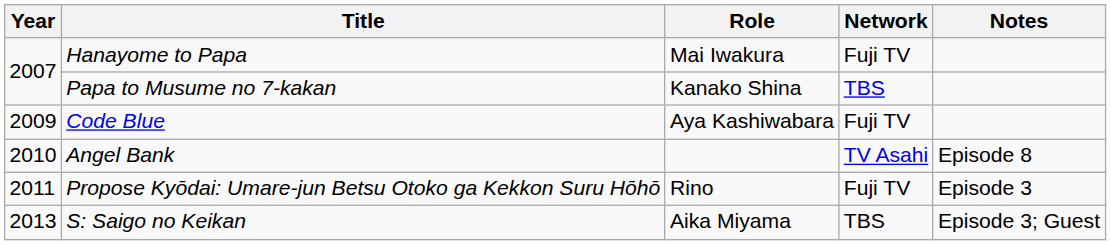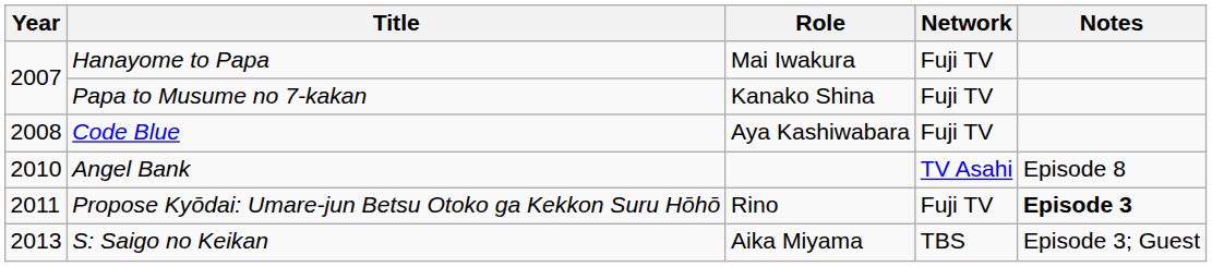Papa to Musume no 7-kakan | Network: TBS -> Fuji TV
Code Blue | Year: 2009 -> 2008
Propose Kyōdai: Umare-jun Betsu Otoko ga Kekkon Suru Hōhō | Notes: normal -> bold
